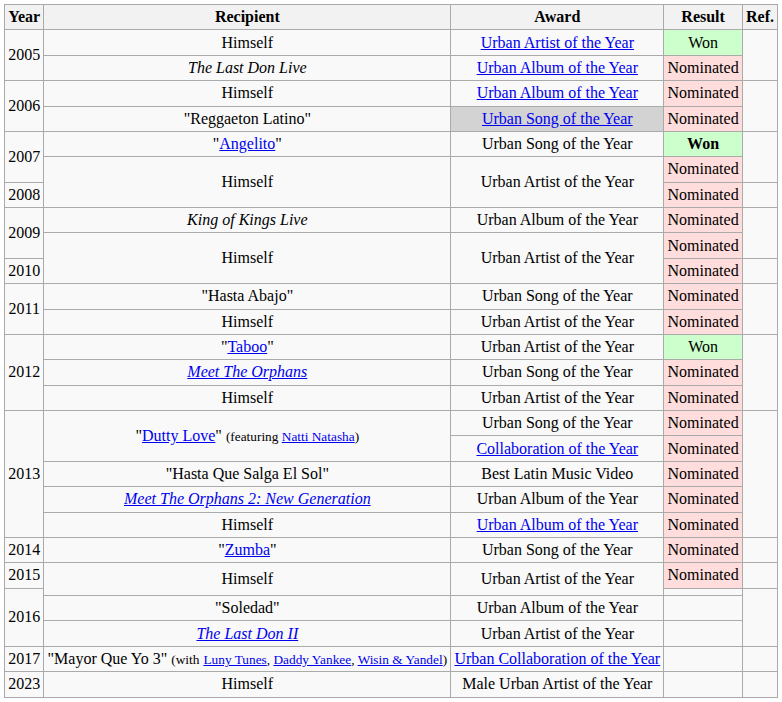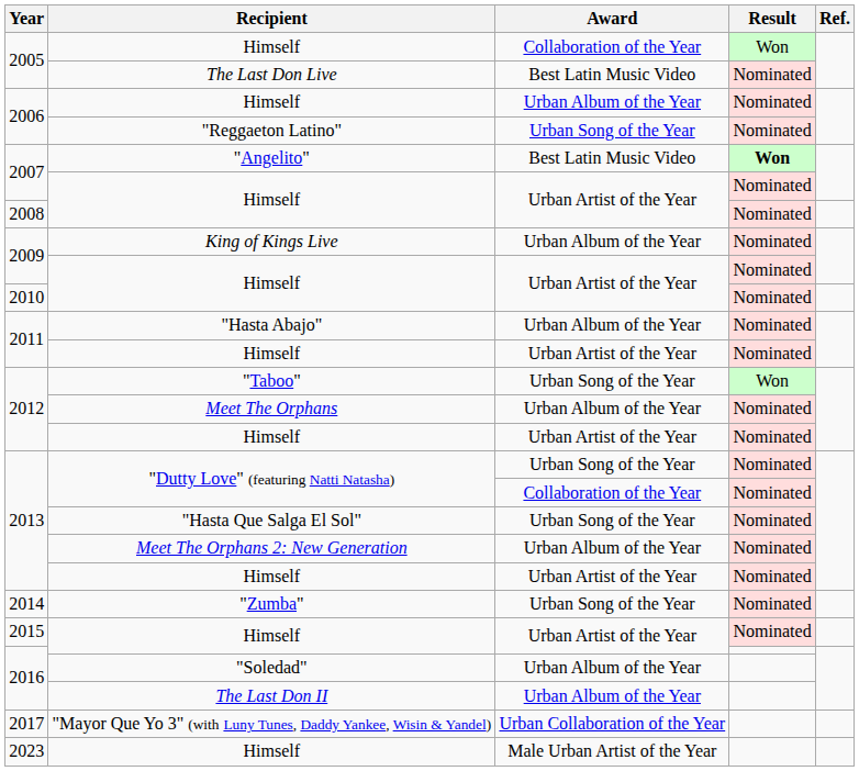2005 / Himself | Award: Urban Artist of the Year -> Collaboration of the Year
The Last Don Live | Award: Urban Album of the Year -> Best Latin Music Video
"Reggaeton Latino" | Award: lightgrey background -> no background
"Angelito" | Award: Urban Song of the Year -> Best Latin Music Video
"Hasta Abajo" | Award: Urban Song of the Year -> Urban Album of the Year
"Taboo" | Award: Urban Artist of the Year -> Urban Song of the Year
Meet The Orphans | Award: Urban Song of the Year -> Urban Album of the Year
"Hasta Que Salga El Sol" | Award: Best Latin Music Video -> Urban Song of the Year
2013 / Himself | Award: Urban Album of the Year -> Urban Artist of the Year
The Last Don II | Award: Urban Artist of the Year -> Urban Album of the Year
